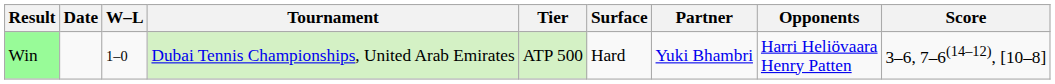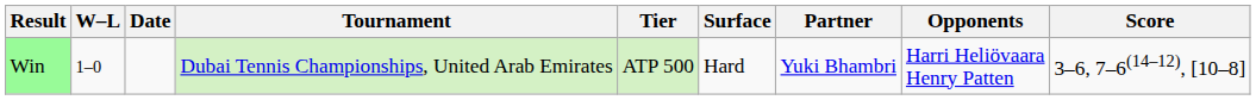columns swapped: W–L <-> Date
